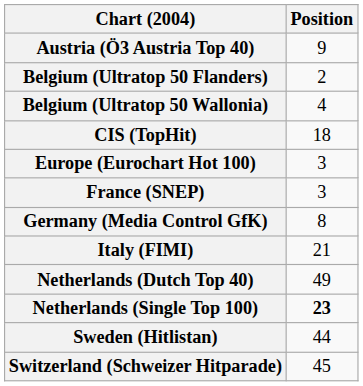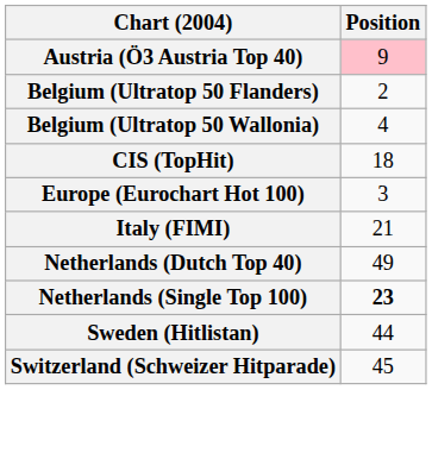Austria (Ö3 Austria Top 40) | Position: no background -> pink background
- row: France (SNEP) | 3
- row: Germany (Media Control GfK) | 8
